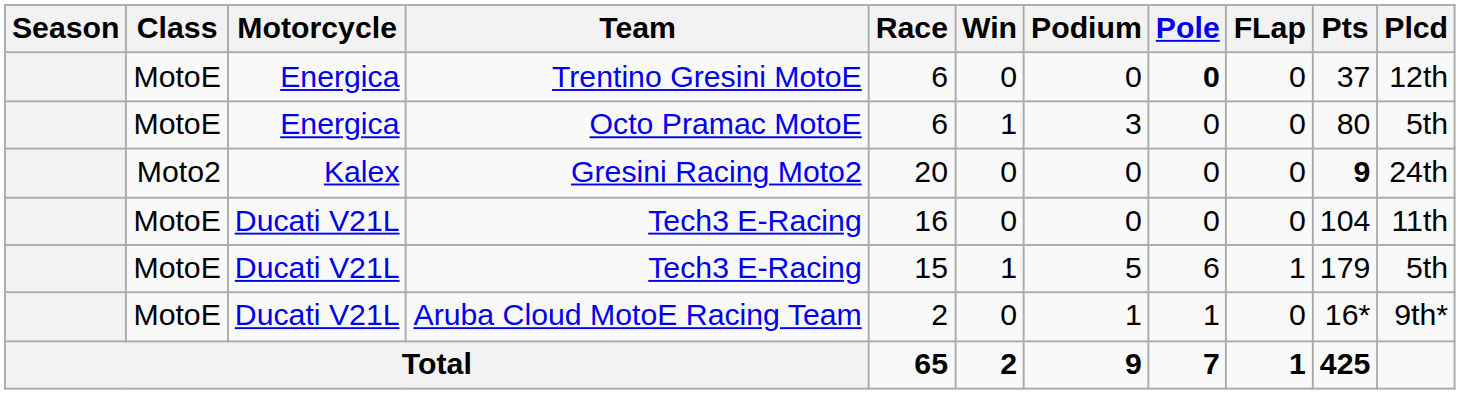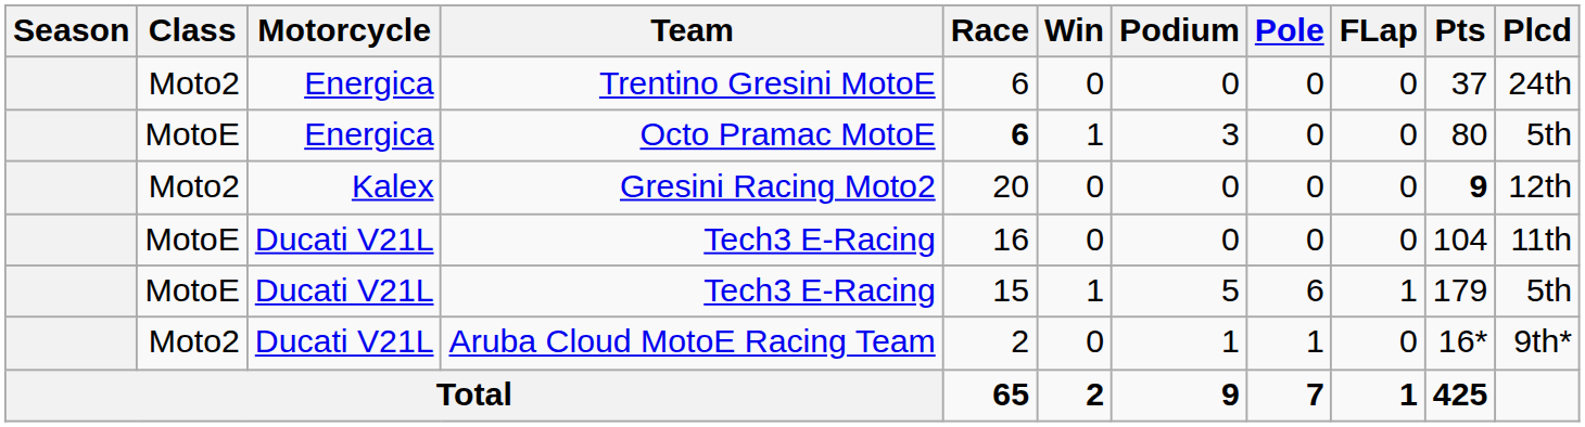Trentino Gresini MotoE | Class: MotoE -> Moto2
Trentino Gresini MotoE | Pole: bold -> normal
Trentino Gresini MotoE | Plcd: 12th -> 24th
Octo Pramac MotoE | Race: normal -> bold
Gresini Racing Moto2 | Plcd: 24th -> 12th
Aruba Cloud MotoE Racing Team | Class: MotoE -> Moto2
